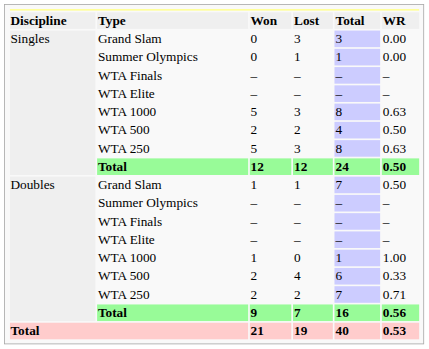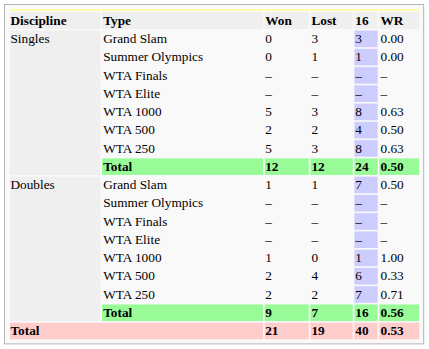Lost | column 5: Total -> 16
